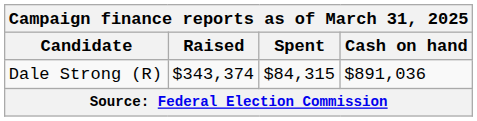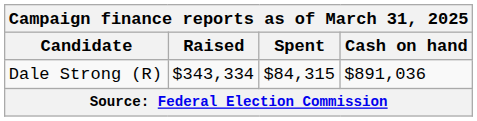Dale Strong (R) | Raised: $343,374 -> $343,334
